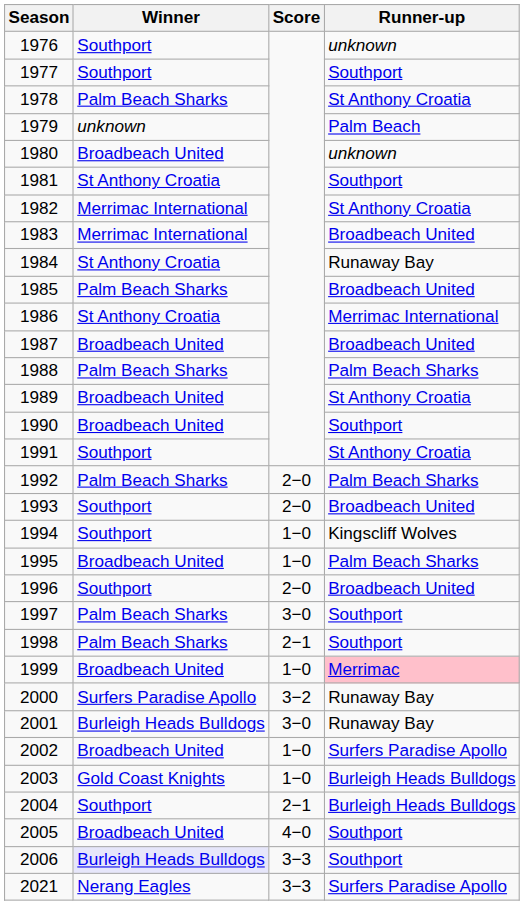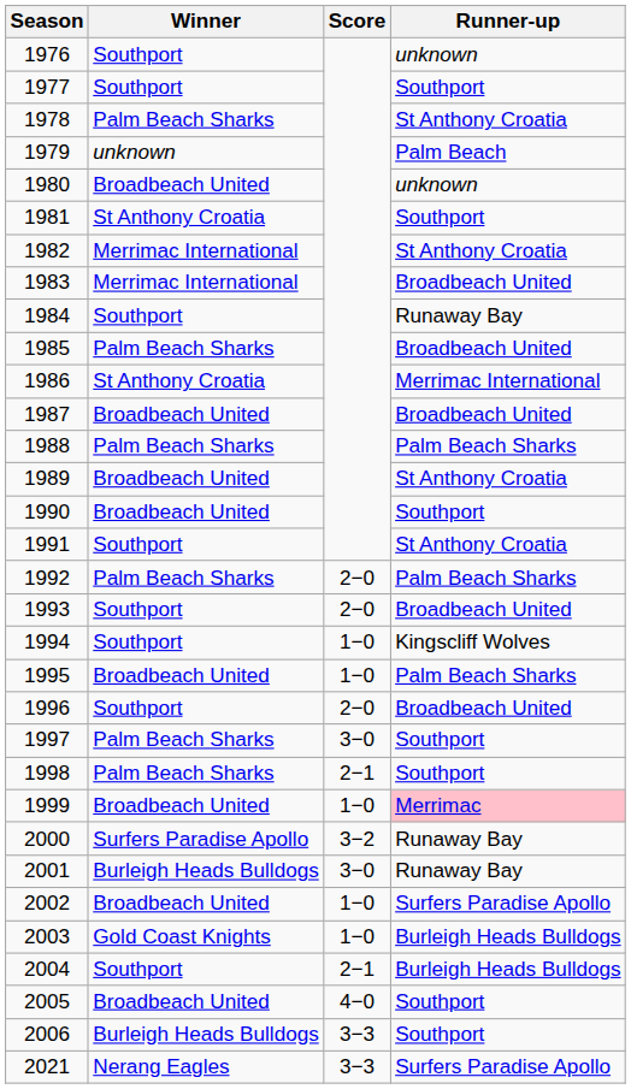1984 | Winner: St Anthony Croatia -> Southport
2006 | Winner: lavender background -> no background
